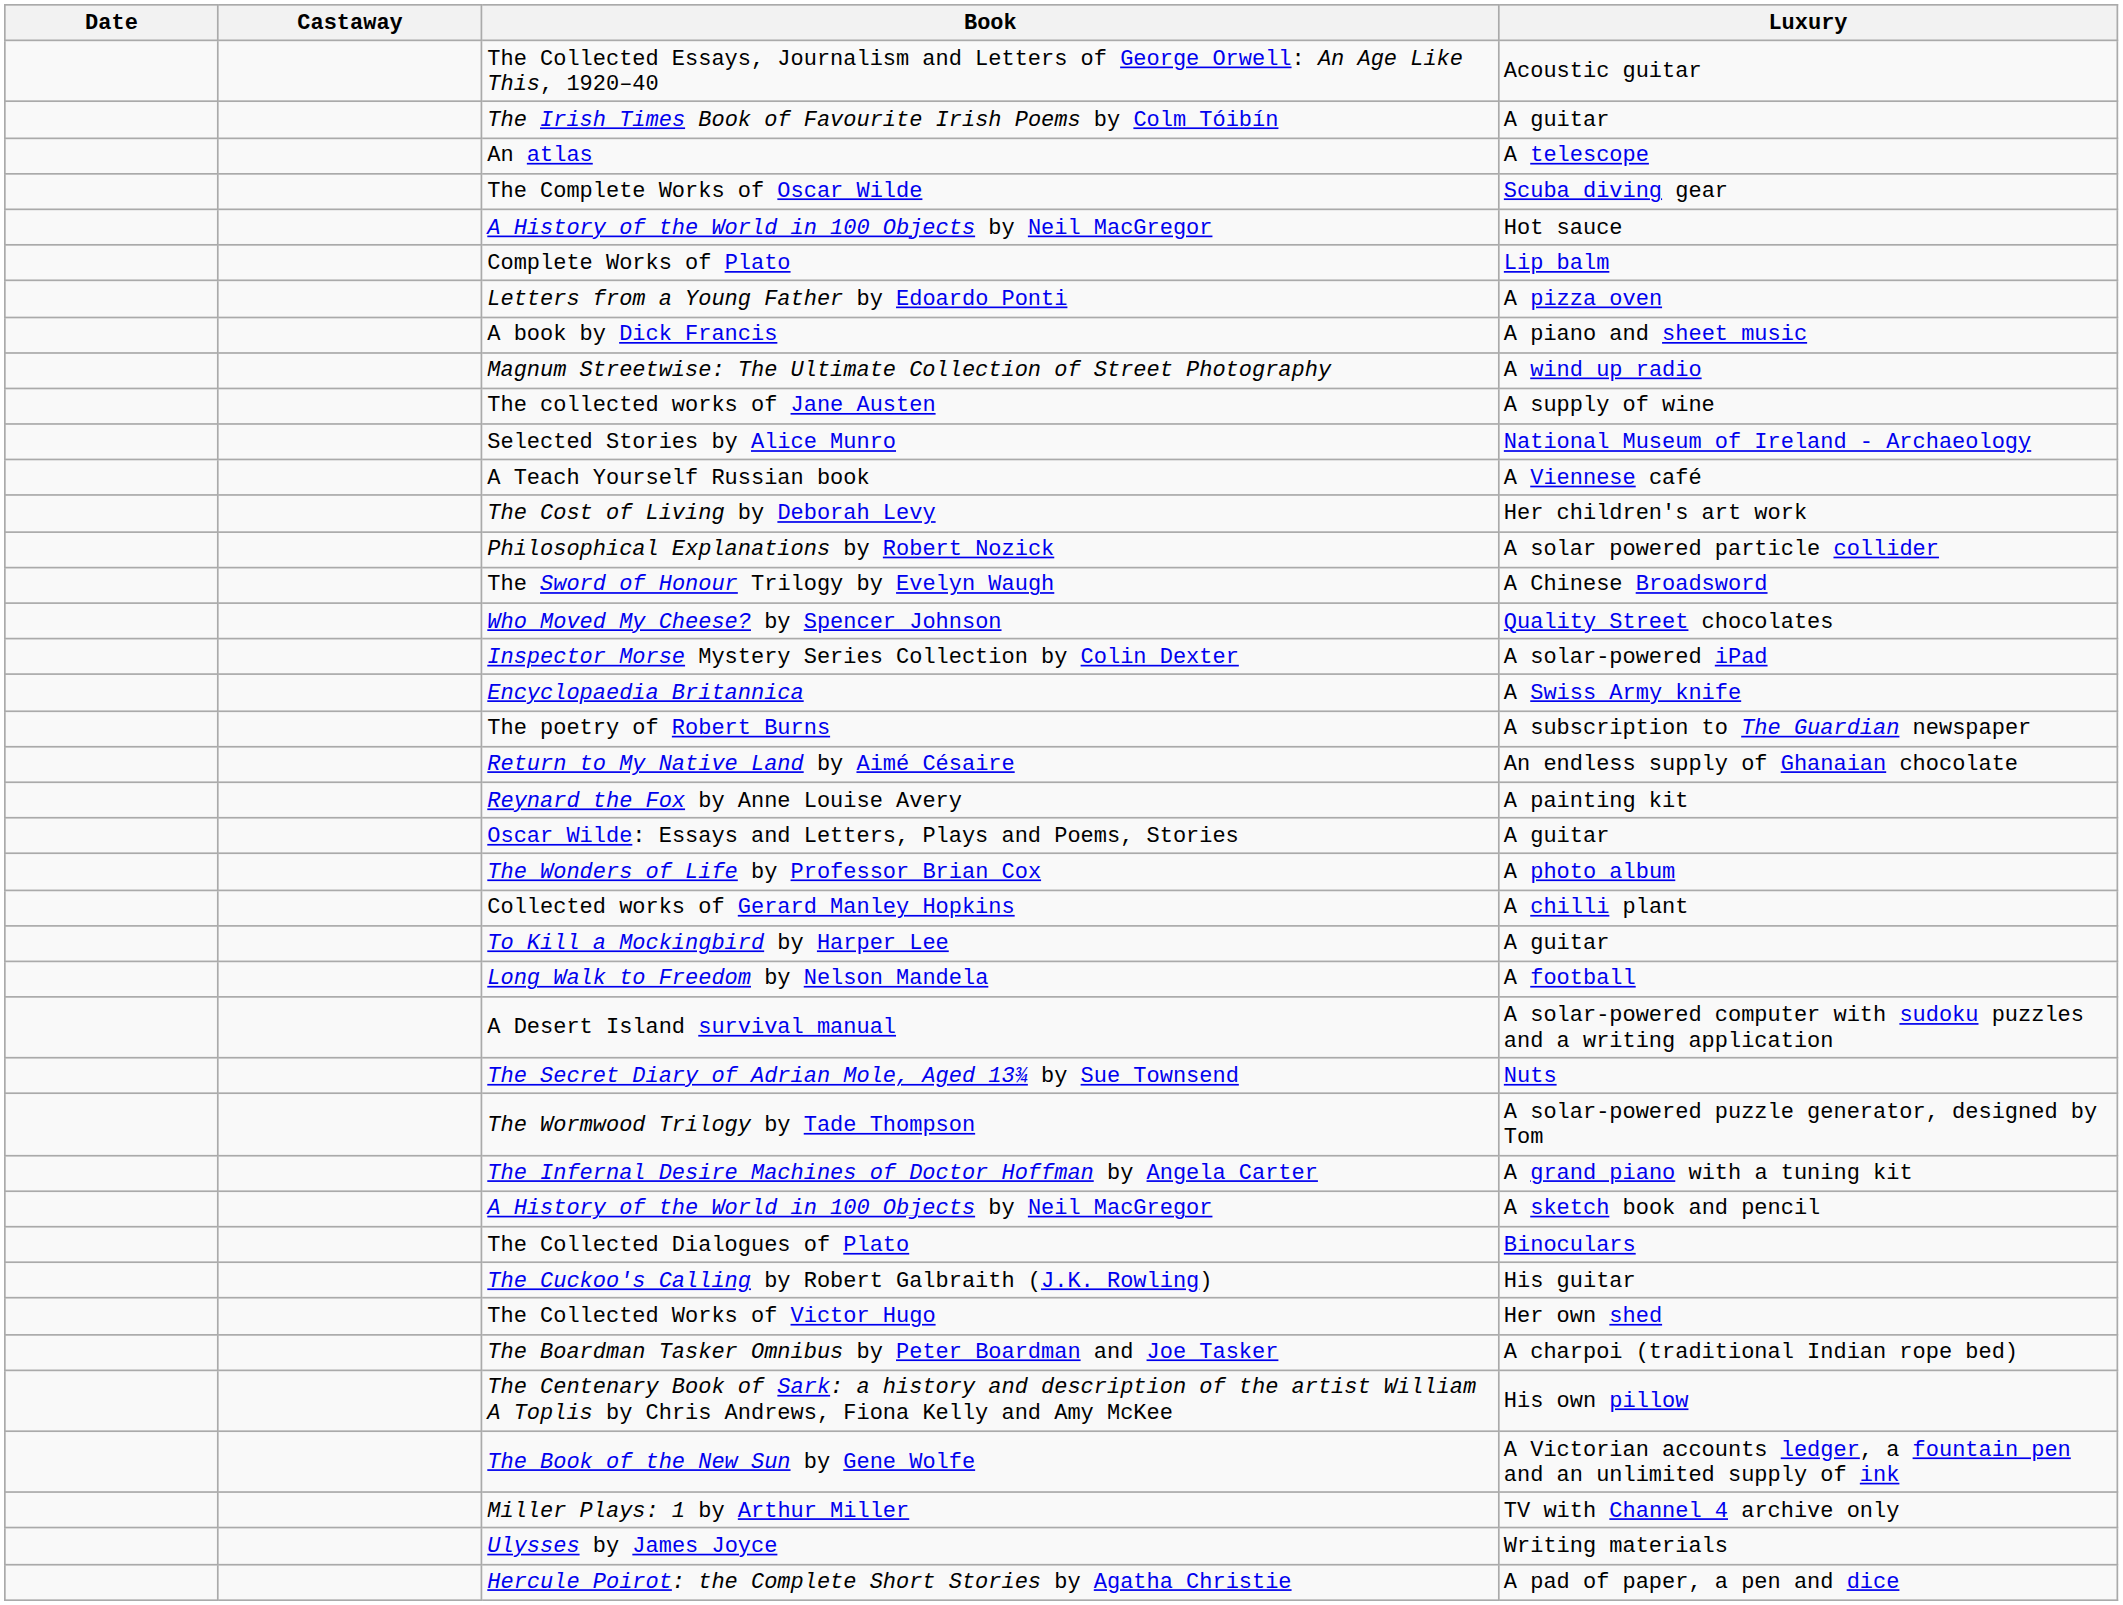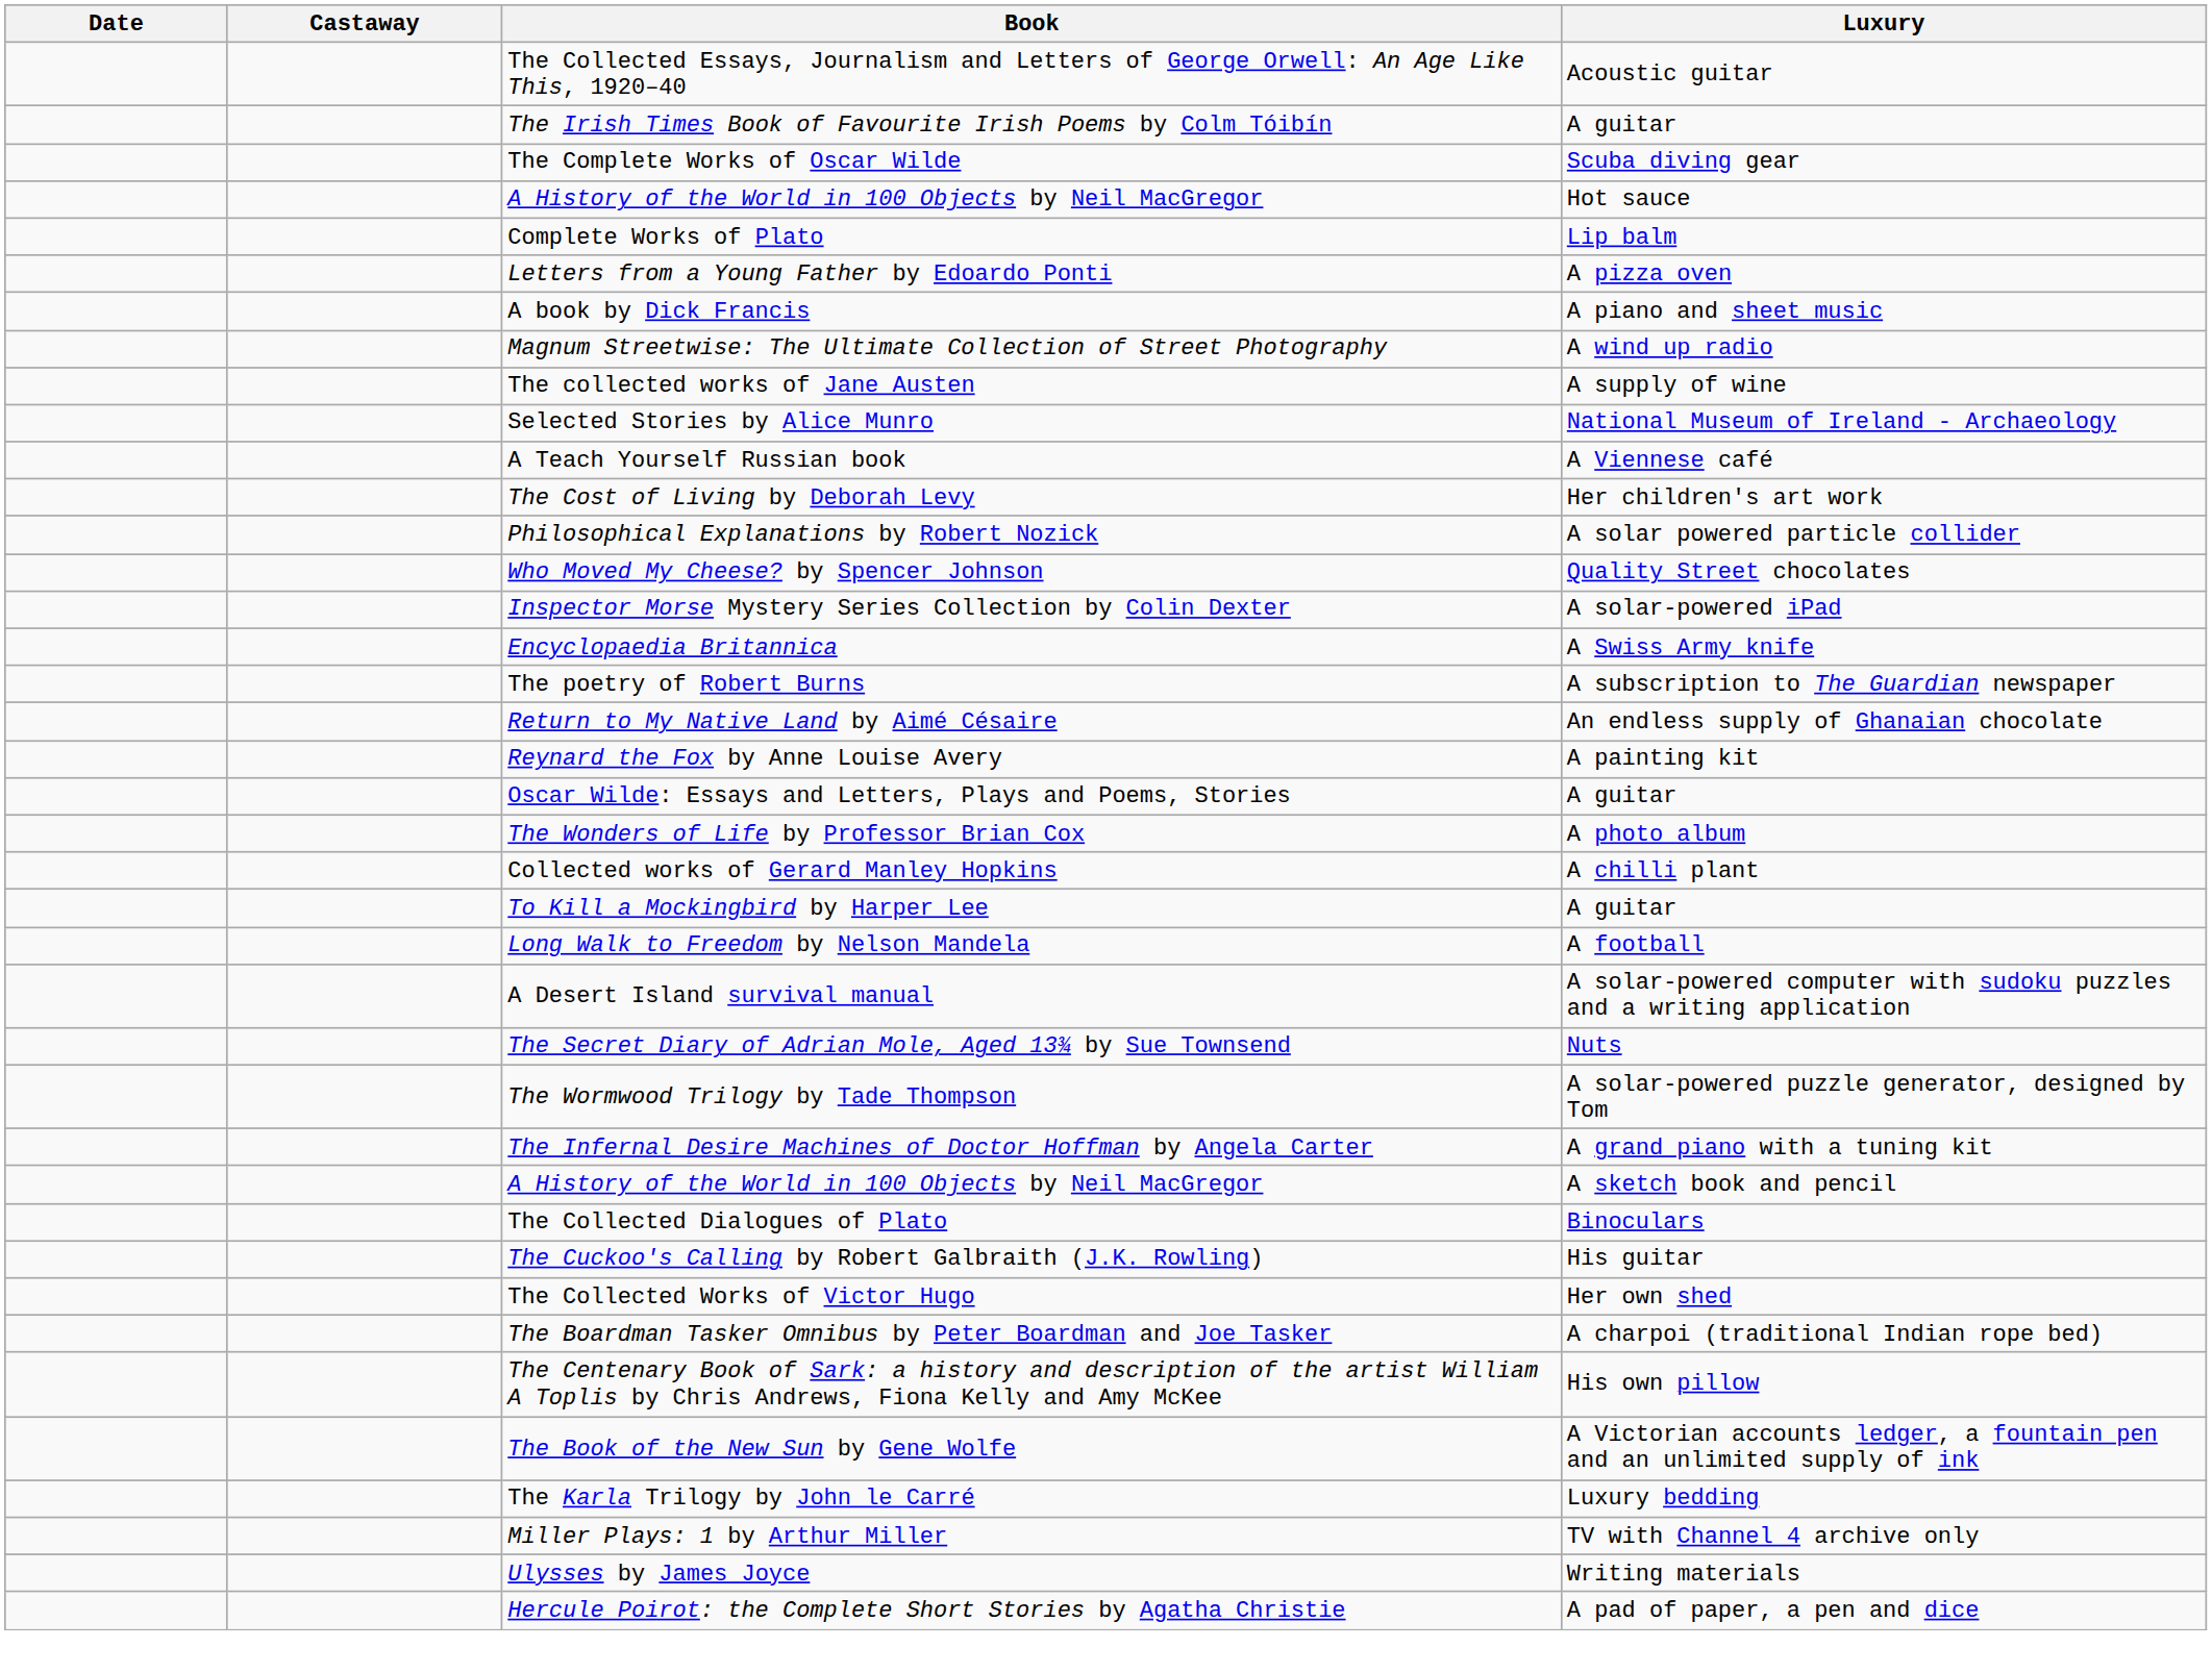- row: An atlas | A telescope
- row: The Sword of Honour Trilogy by Evelyn Waugh | A Chinese Broadsword
+ row: The Karla Trilogy by John le Carré | Luxury bedding
